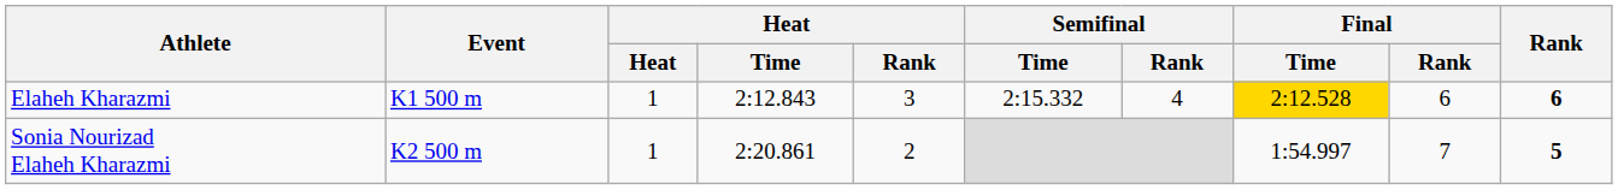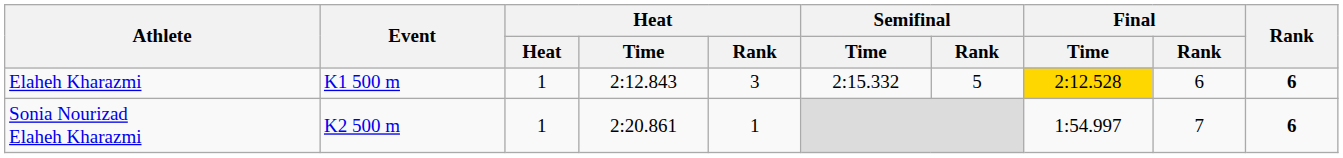Elaheh Kharazmi | Semifinal / Rank: 4 -> 5
Sonia Nourizad Elaheh Kharazmi | Heat / Rank: 2 -> 1
Sonia Nourizad Elaheh Kharazmi | Rank: 5 -> 6
